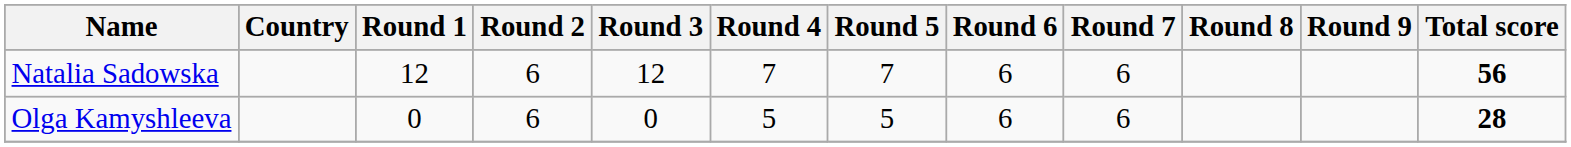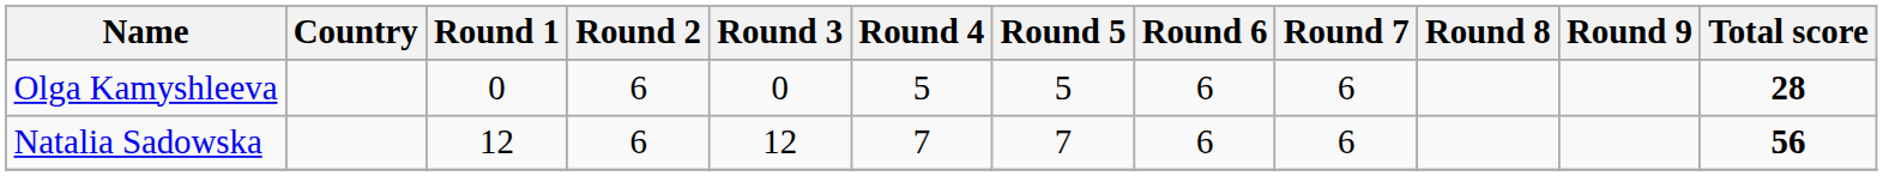rows swapped: Natalia Sadowska <-> Olga Kamyshleeva
